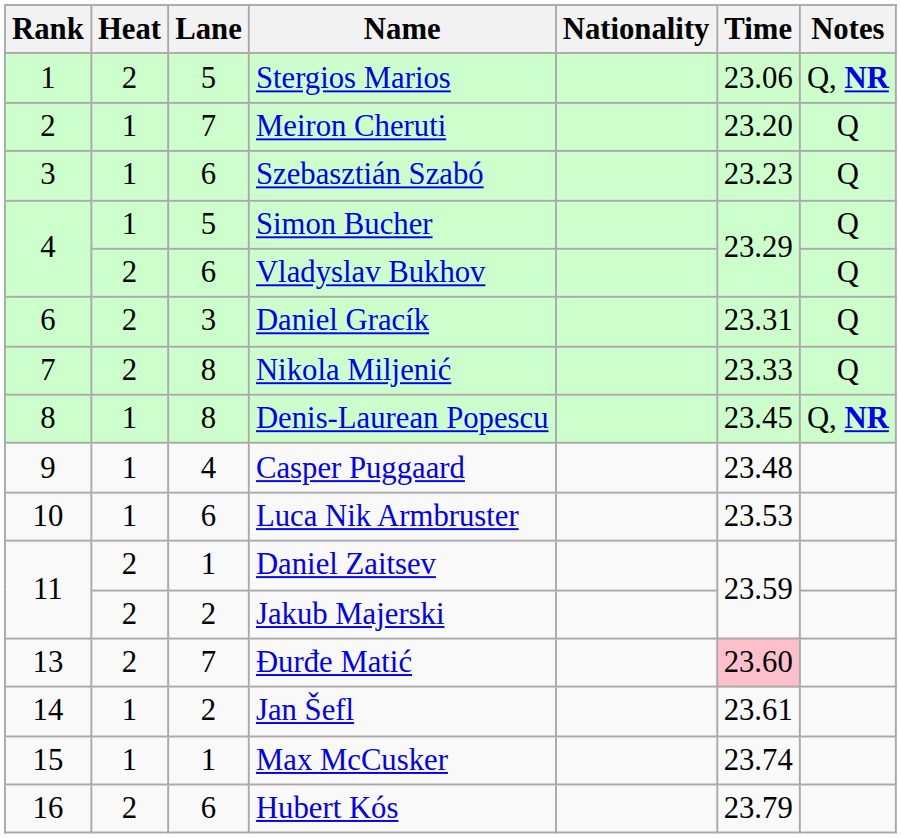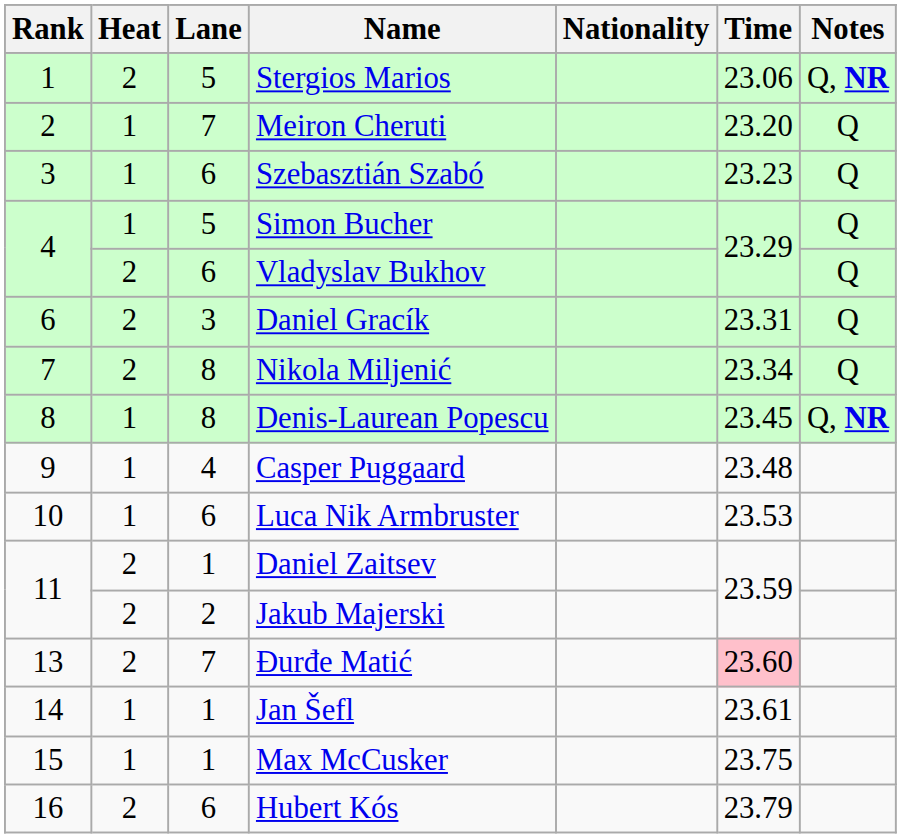Nikola Miljenić | Time: 23.33 -> 23.34
Jan Šefl | Lane: 2 -> 1
Max McCusker | Time: 23.74 -> 23.75
